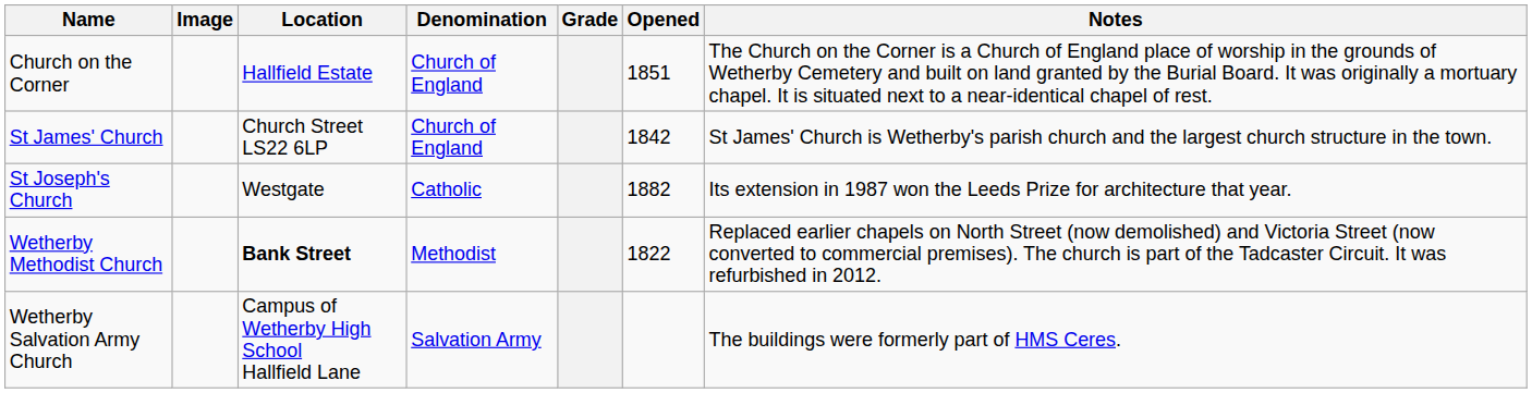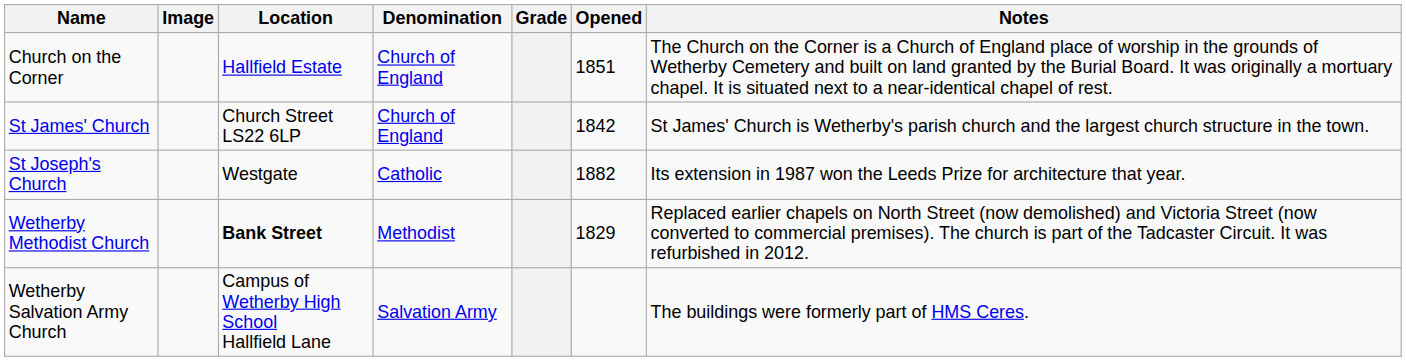Wetherby Methodist Church | Opened: 1822 -> 1829
